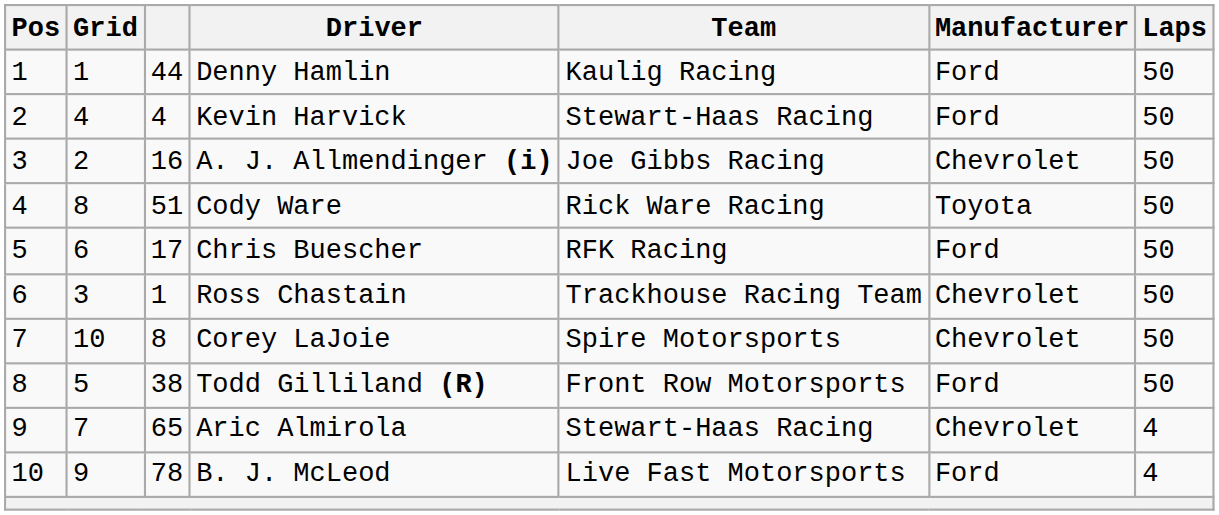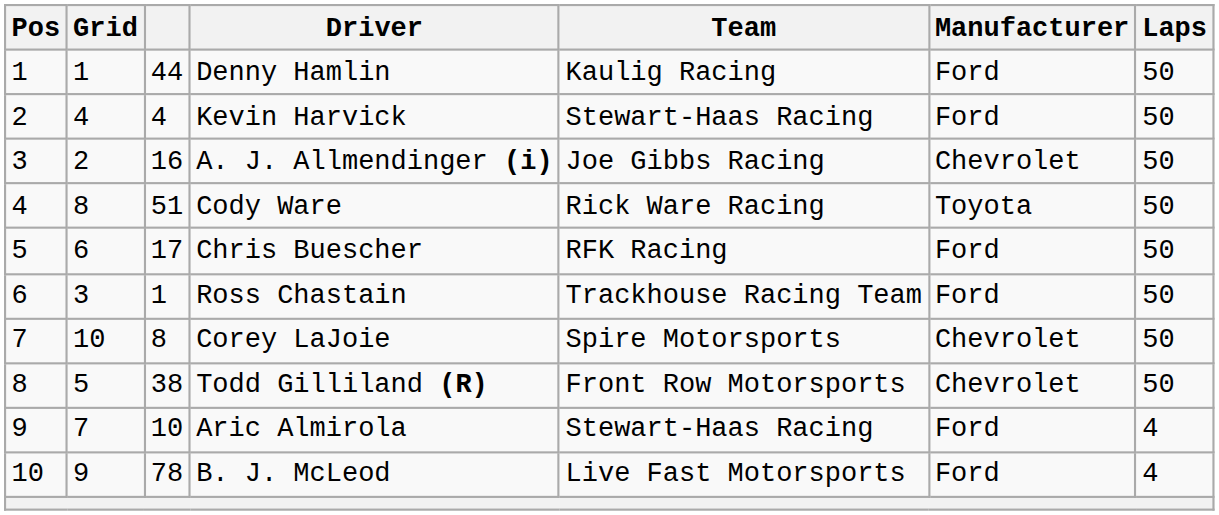Ross Chastain | Manufacturer: Chevrolet -> Ford
Todd Gilliland (R) | Manufacturer: Ford -> Chevrolet
Aric Almirola | column 3: 65 -> 10
Aric Almirola | Manufacturer: Chevrolet -> Ford
